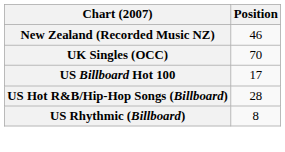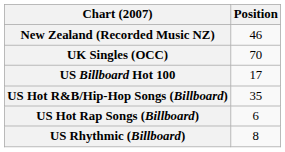US Hot R&B/Hip-Hop Songs (Billboard) | Position: 28 -> 35
+ row: US Hot Rap Songs (Billboard) | 6
